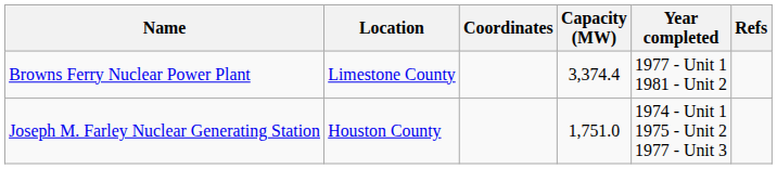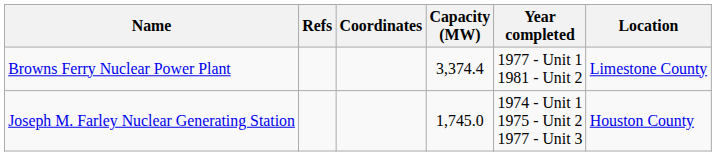columns swapped: Location <-> Refs
Joseph M. Farley Nuclear Generating Station | Capacity (MW): 1,751.0 -> 1,745.0
